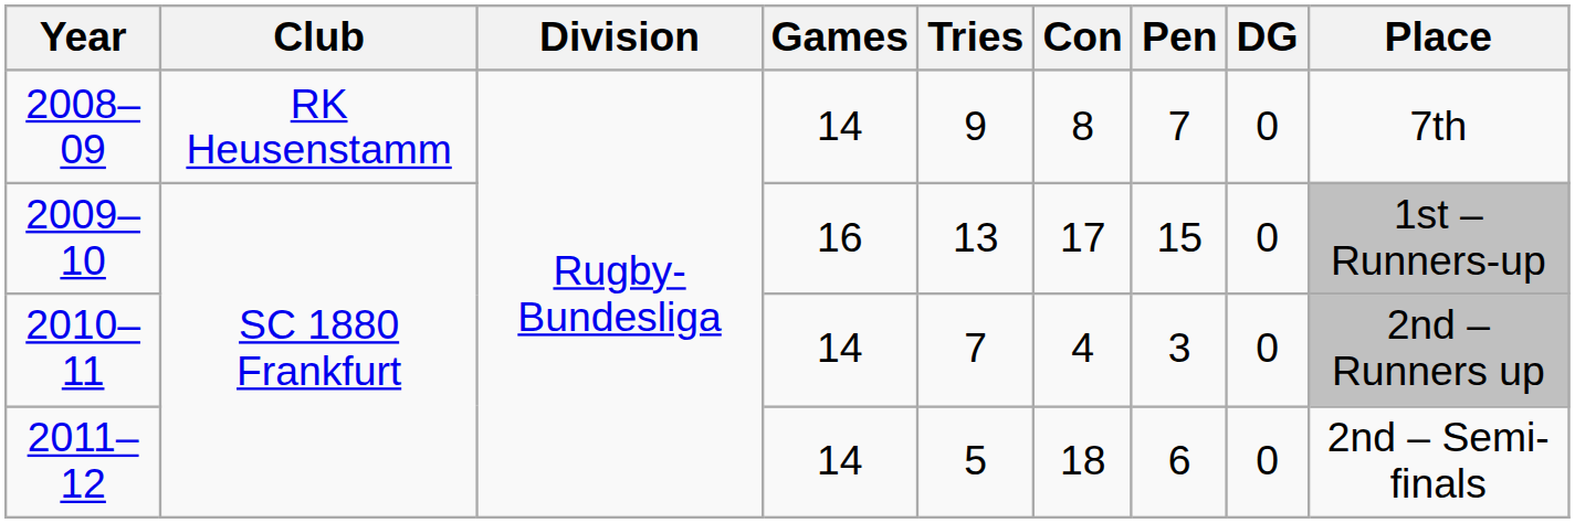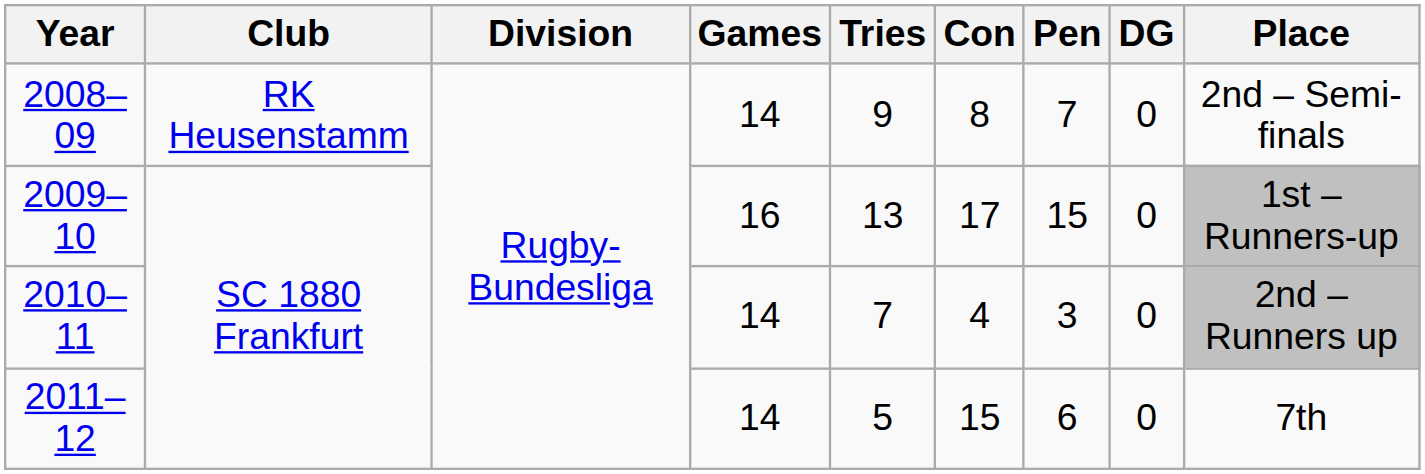2008–09 | Place: 7th -> 2nd – Semi-finals
2011–12 | Con: 18 -> 15
2011–12 | Place: 2nd – Semi-finals -> 7th
